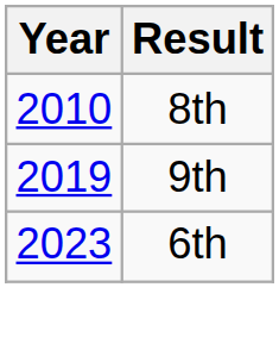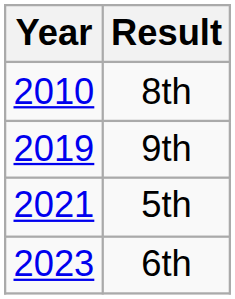+ row: 2021 | 5th
